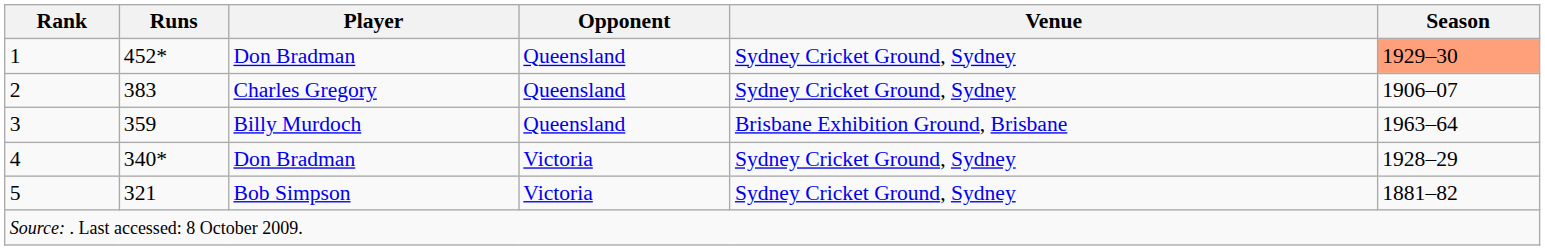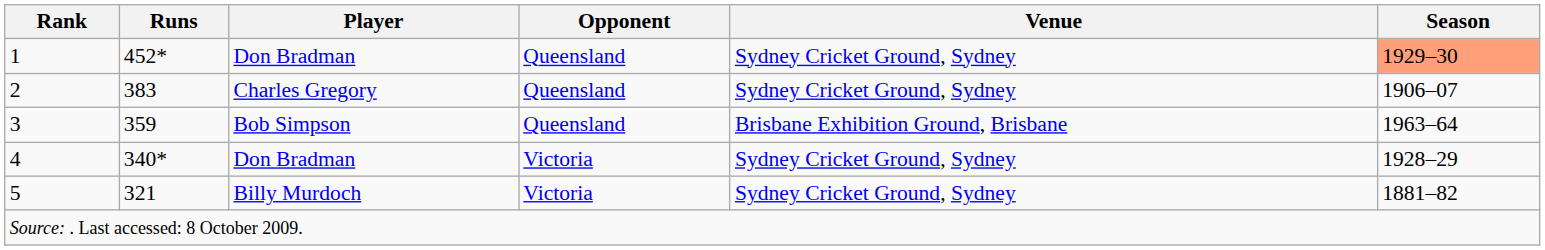3 | Player: Billy Murdoch -> Bob Simpson
5 | Player: Bob Simpson -> Billy Murdoch
